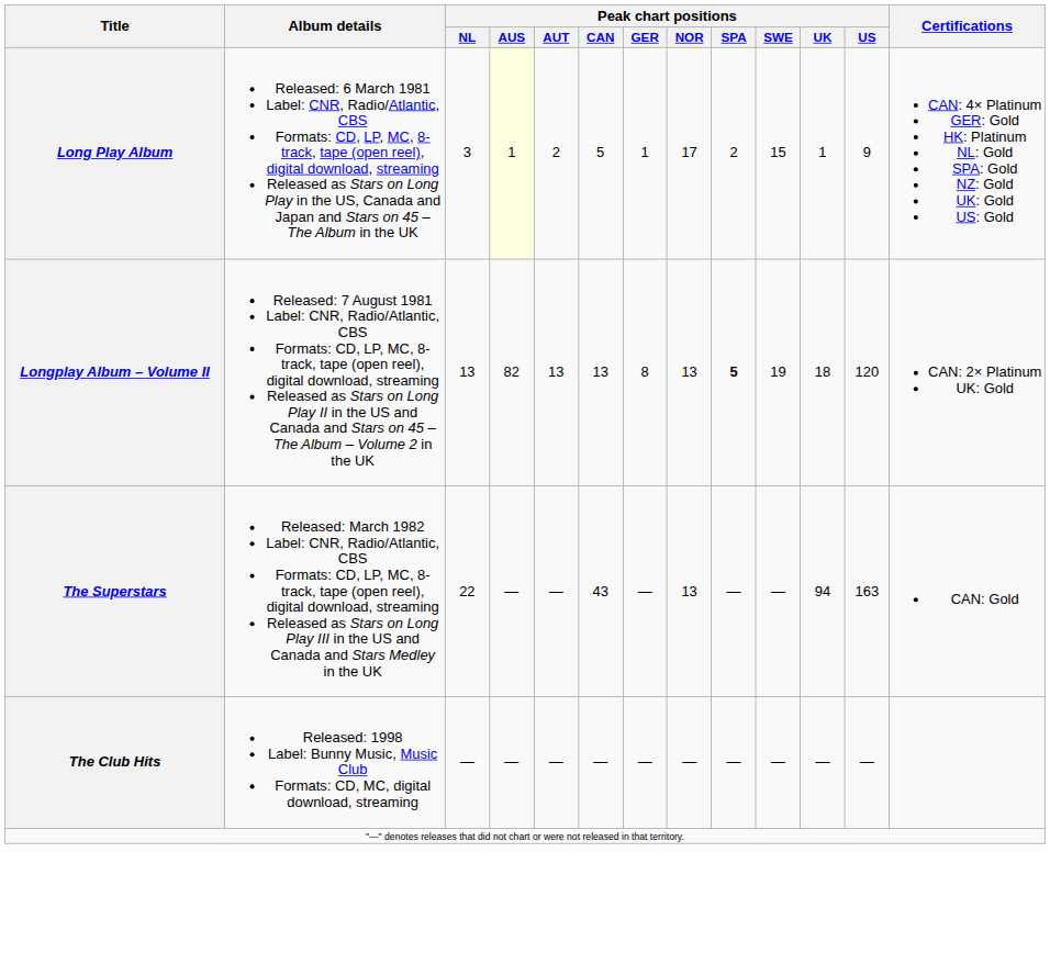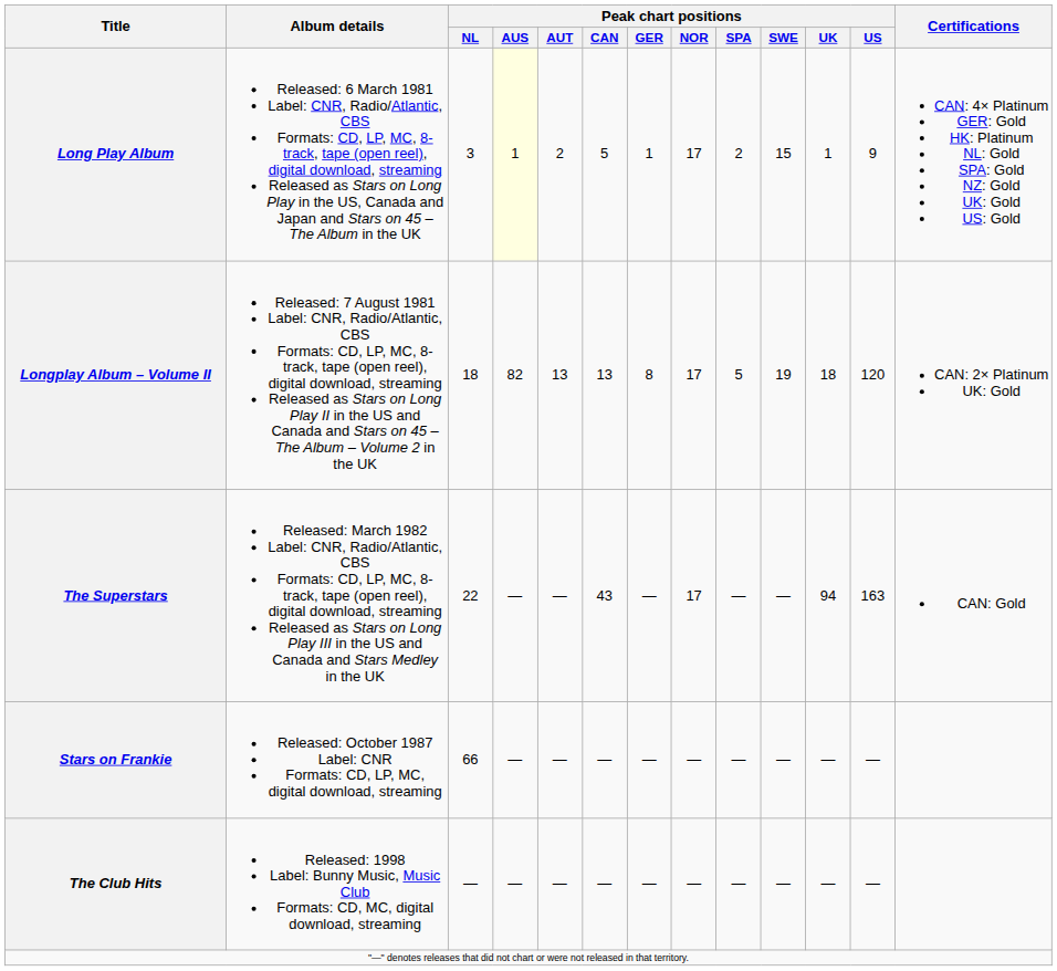Longplay Album – Volume II | Peak chart positions / NL: 13 -> 18
Longplay Album – Volume II | Peak chart positions / NOR: 13 -> 17
Longplay Album – Volume II | Peak chart positions / SPA: bold -> normal
The Superstars | Peak chart positions / NOR: 13 -> 17
+ row: Stars on Frankie | Released: October 1987 Label: CNR Formats: CD, LP, MC, digital download, streaming | 66 | — | — | — | — | — | — | — | — | —
